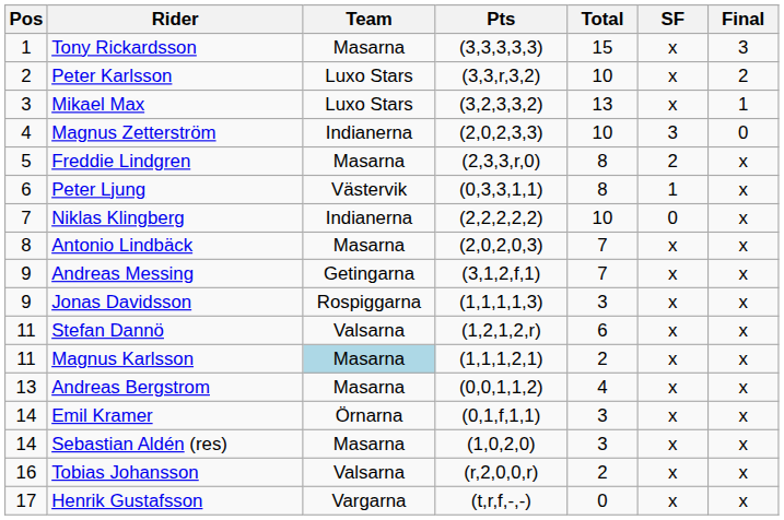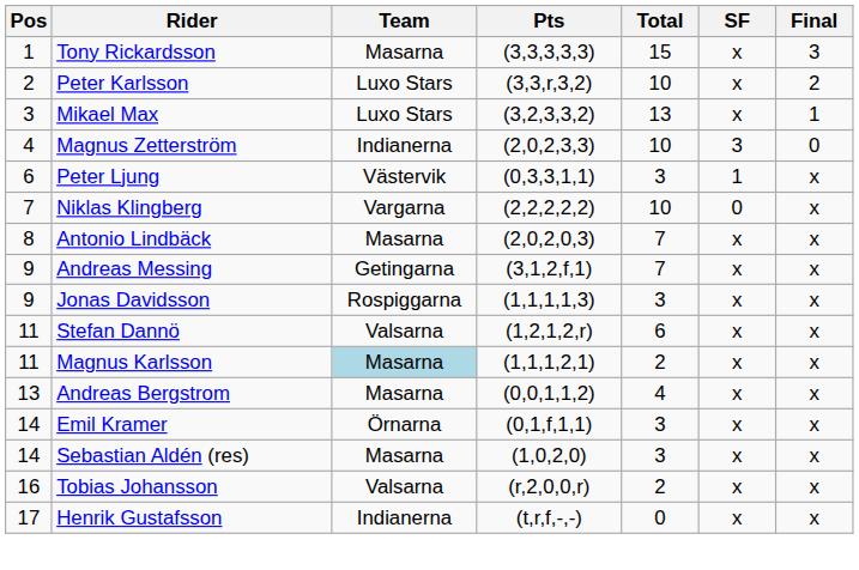- row: 5 | Freddie Lindgren | Masarna | (2,3,3,r,0) | 8 | 2 | x
Peter Ljung | Total: 8 -> 3
Niklas Klingberg | Team: Indianerna -> Vargarna
Henrik Gustafsson | Team: Vargarna -> Indianerna
